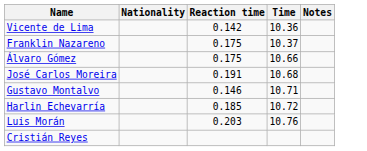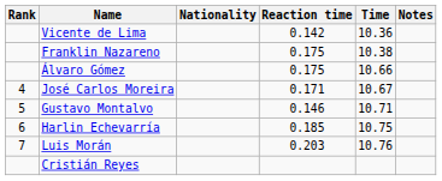+ column: Rank | 4 | 5 | 6 | 7
Franklin Nazareno | Time: 10.37 -> 10.38
José Carlos Moreira | Reaction time: 0.191 -> 0.171
José Carlos Moreira | Time: 10.68 -> 10.67
Harlin Echevarría | Time: 10.72 -> 10.75
